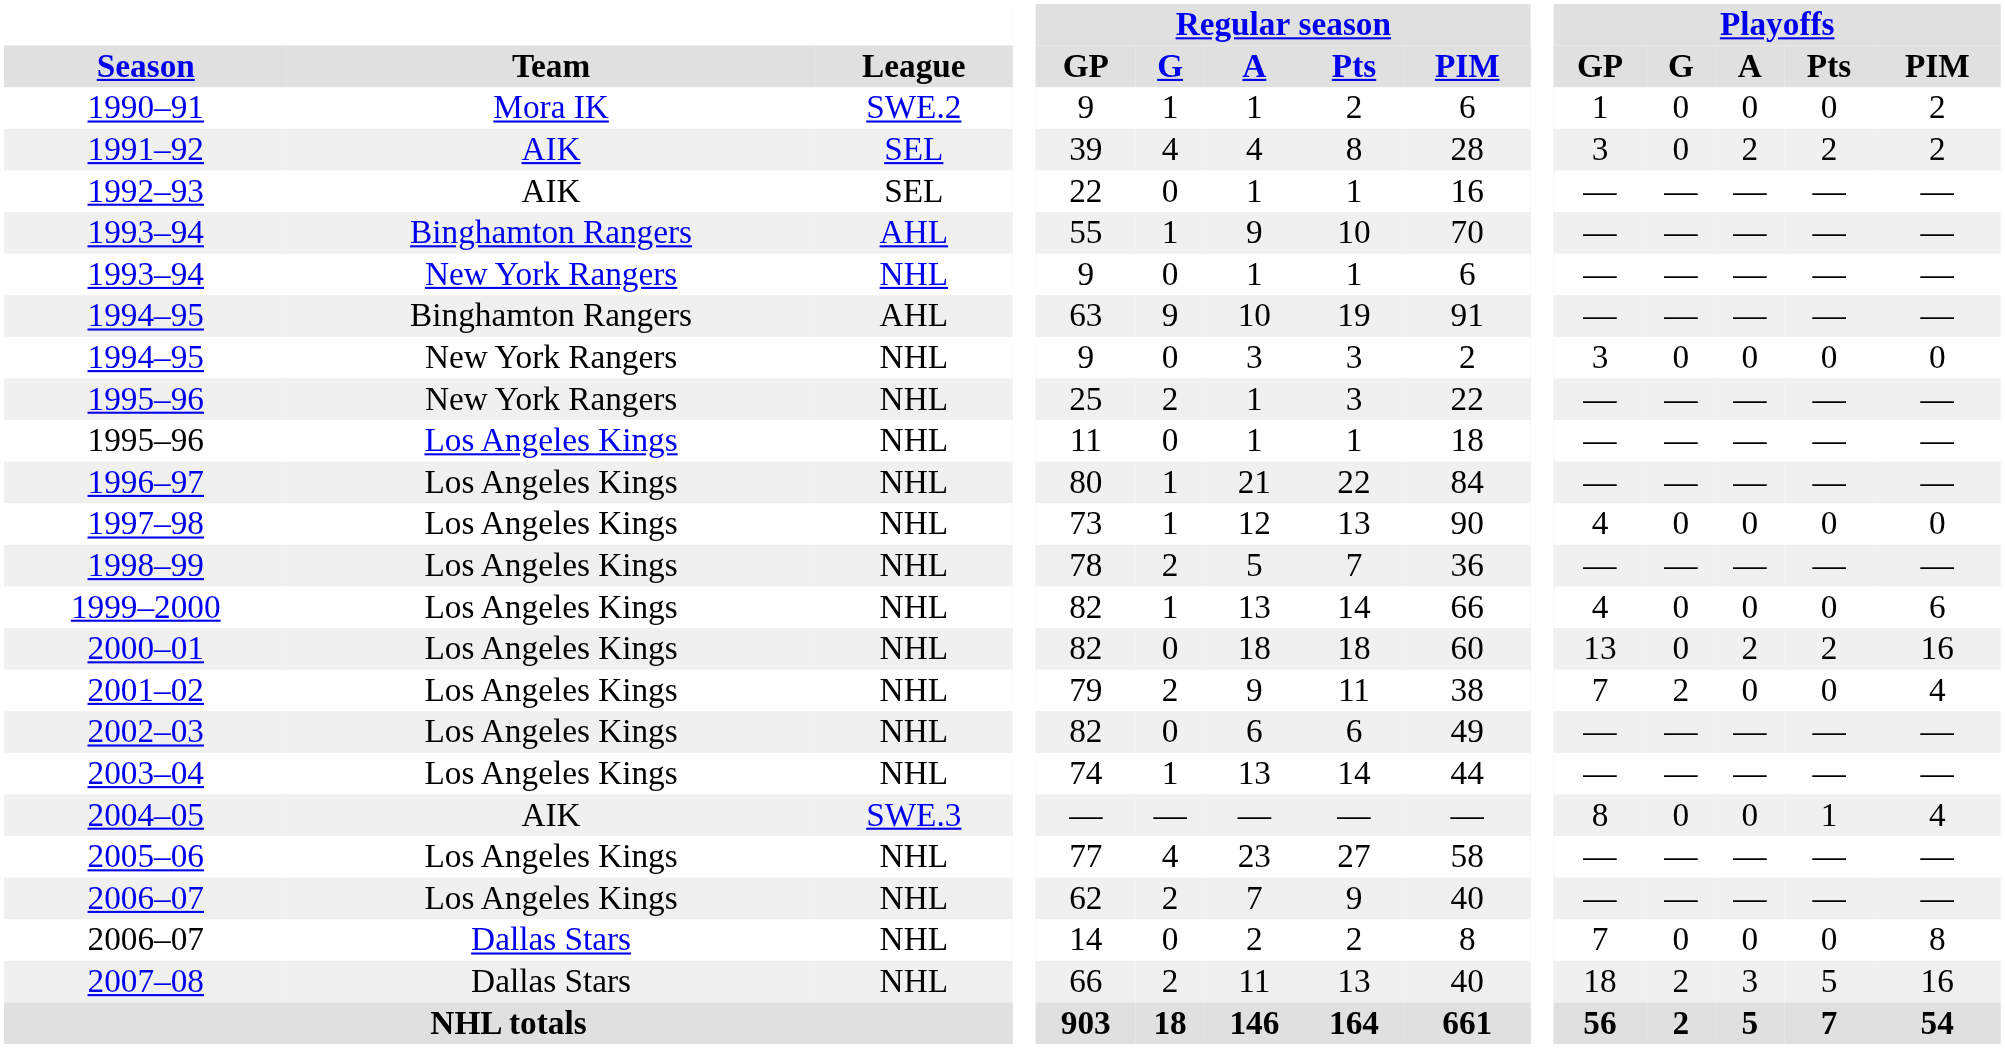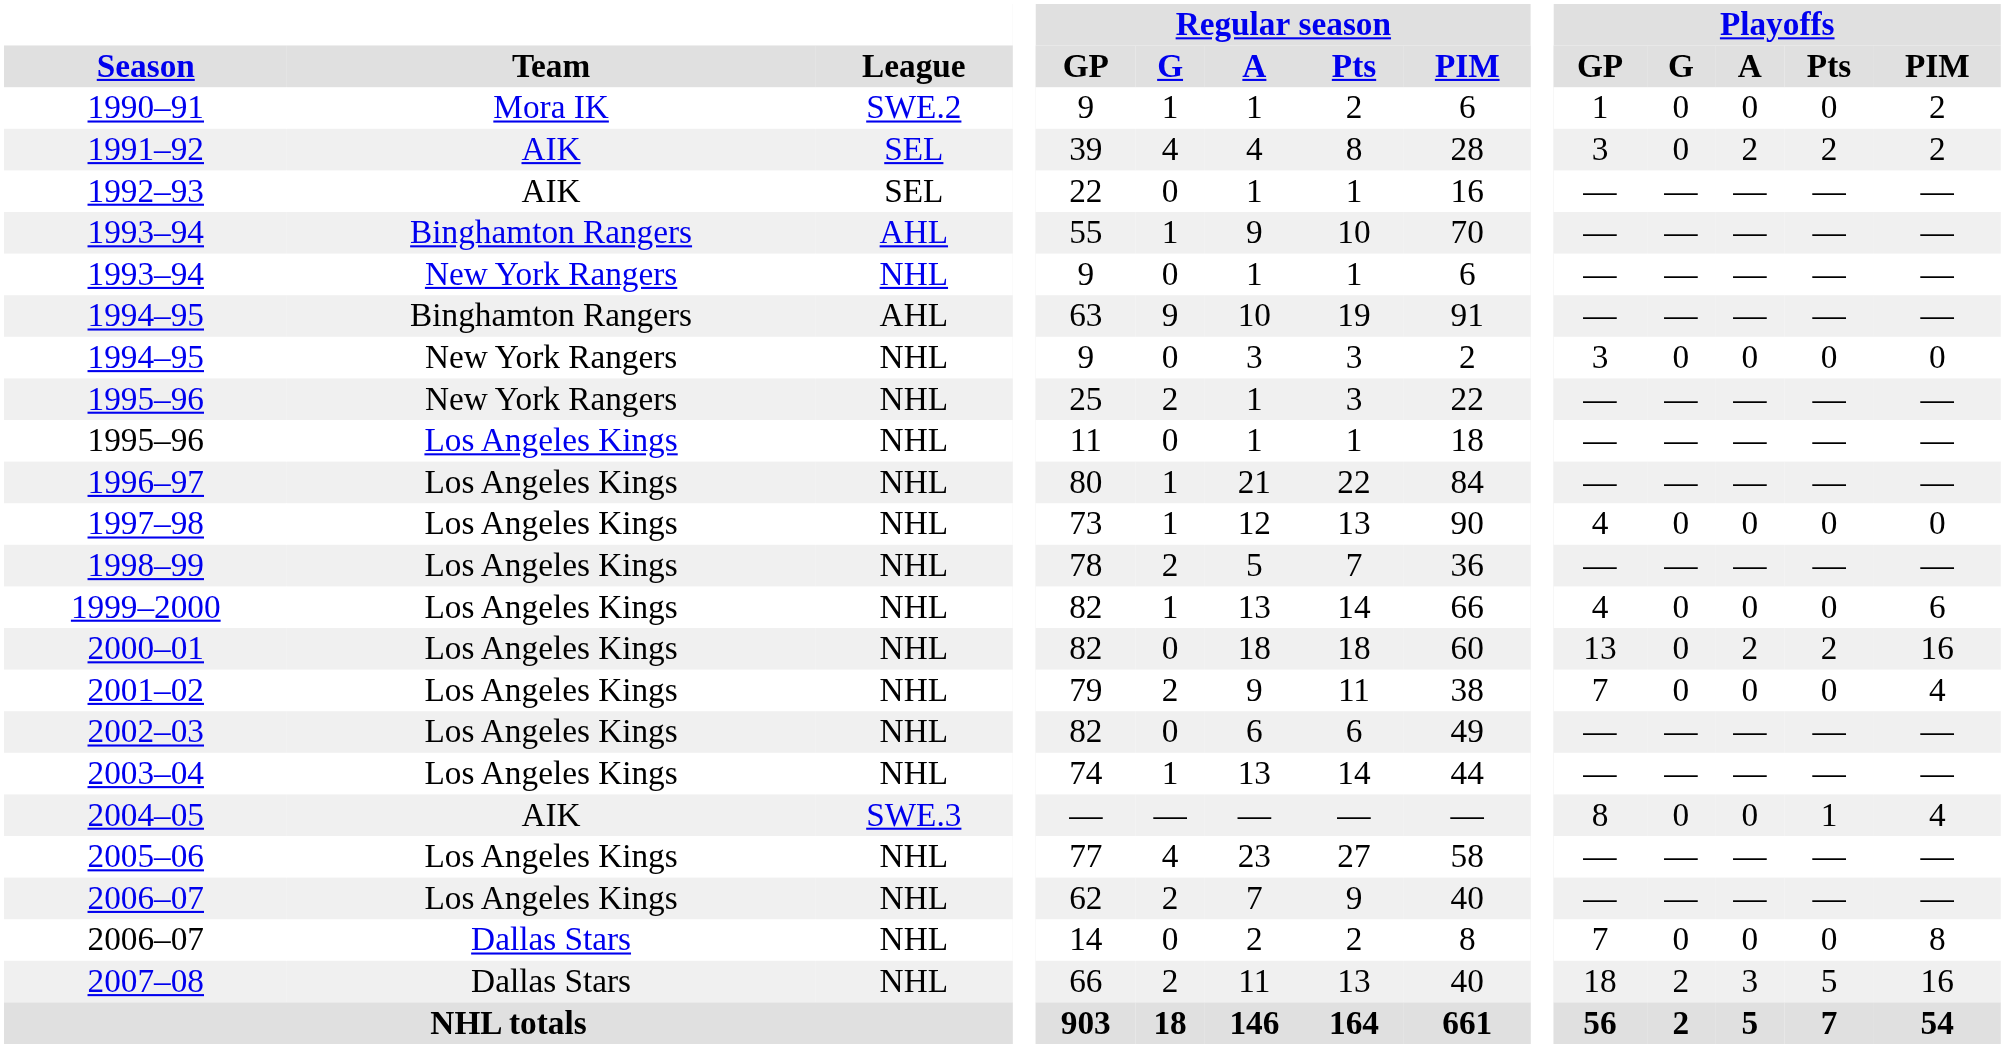2001–02 | Playoffs / G: 2 -> 0
